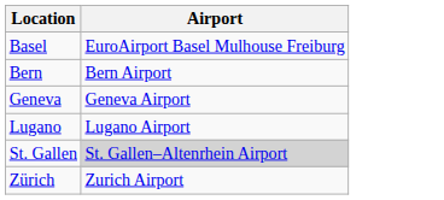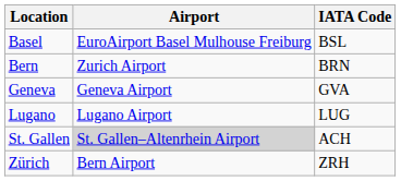+ column: IATA Code | BSL | BRN | GVA | LUG | ACH | ZRH
Bern | Airport: Bern Airport -> Zurich Airport
Zürich | Airport: Zurich Airport -> Bern Airport
